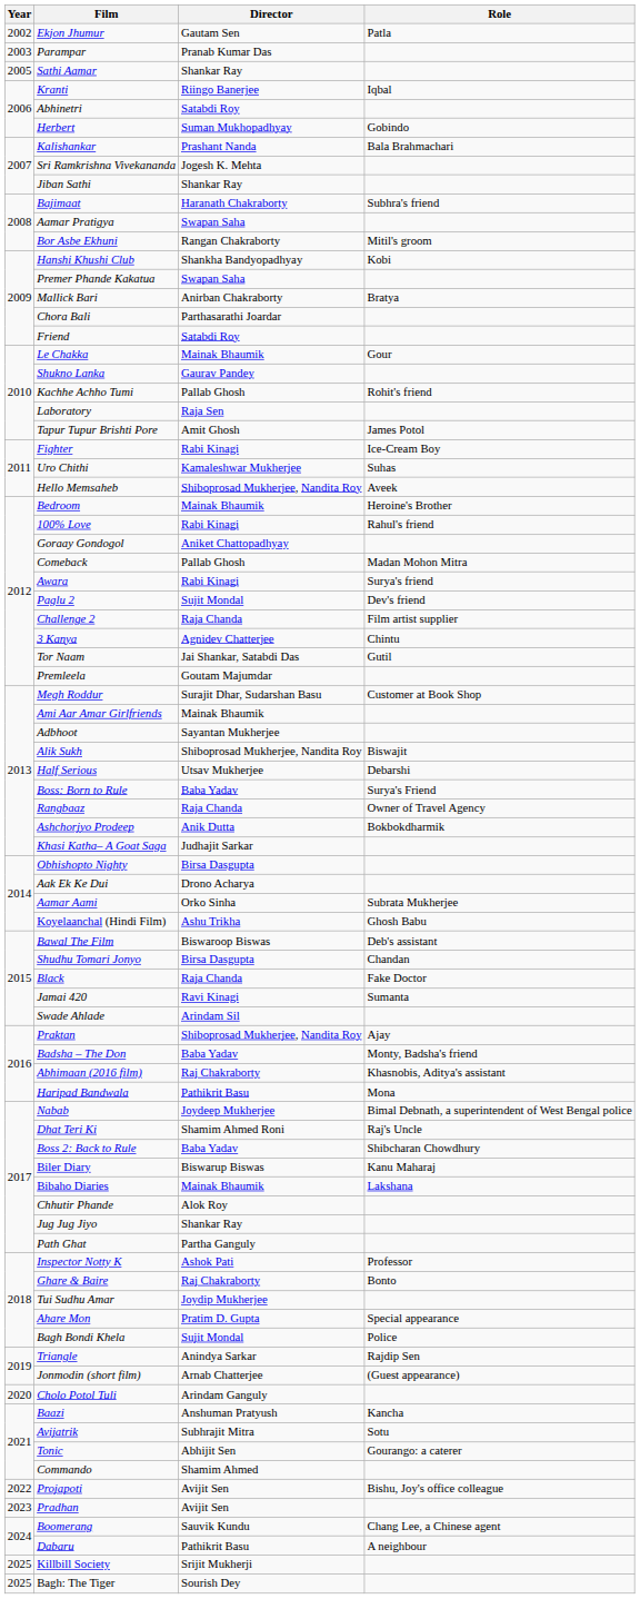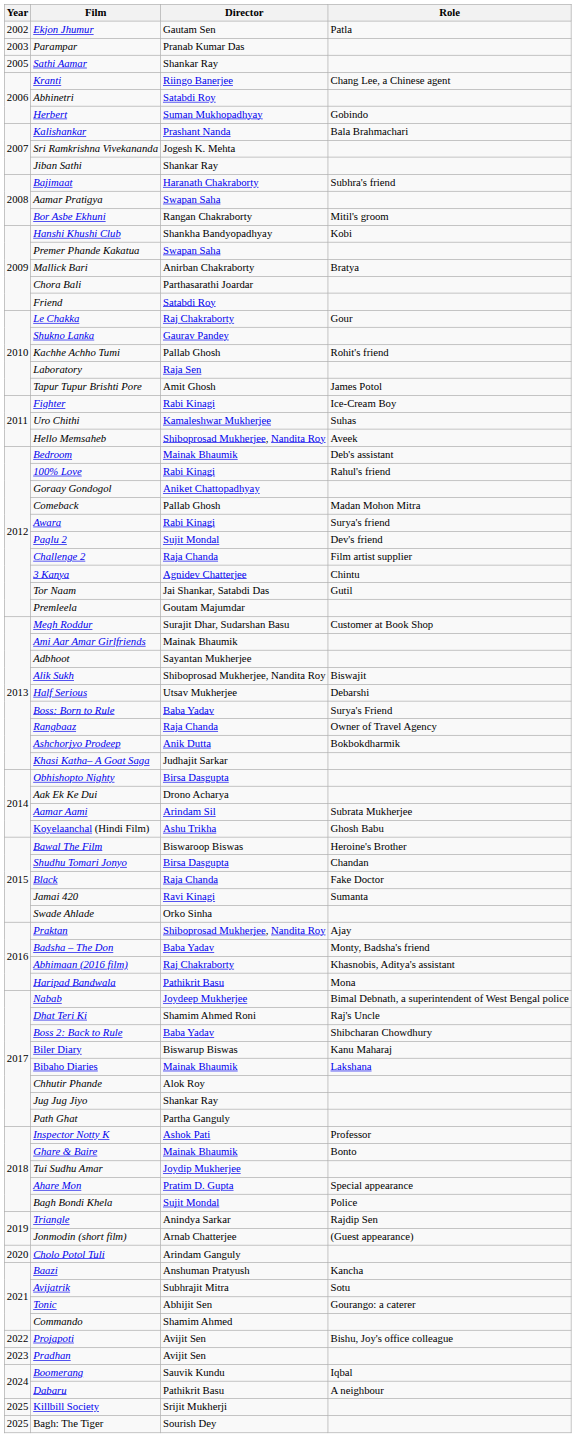Kranti | Role: Iqbal -> Chang Lee, a Chinese agent
Le Chakka | Director: Mainak Bhaumik -> Raj Chakraborty
Bedroom | Role: Heroine's Brother -> Deb's assistant
Aamar Aami | Director: Orko Sinha -> Arindam Sil
Bawal The Film | Role: Deb's assistant -> Heroine's Brother
Swade Ahlade | Director: Arindam Sil -> Orko Sinha
Ghare & Baire | Director: Raj Chakraborty -> Mainak Bhaumik
Boomerang | Role: Chang Lee, a Chinese agent -> Iqbal
